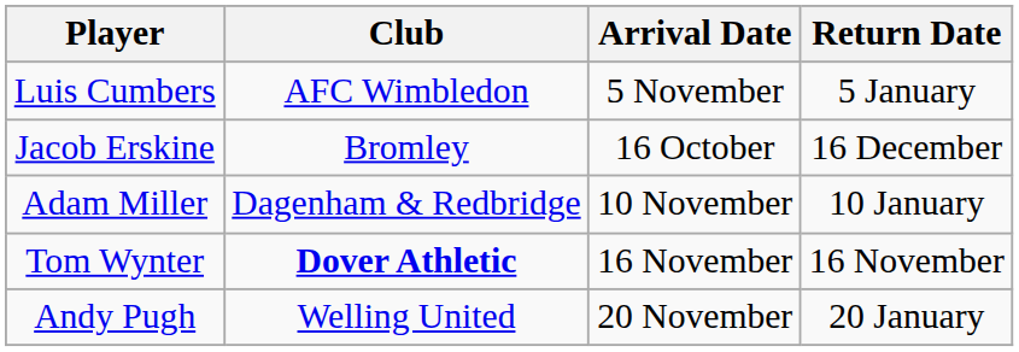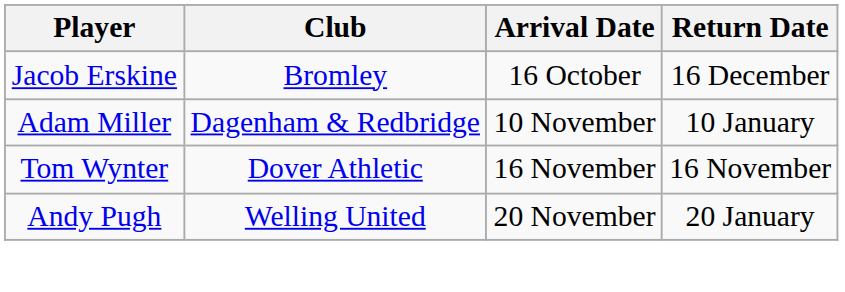- row: Luis Cumbers | AFC Wimbledon | 5 November | 5 January
Tom Wynter | Club: bold -> normal
